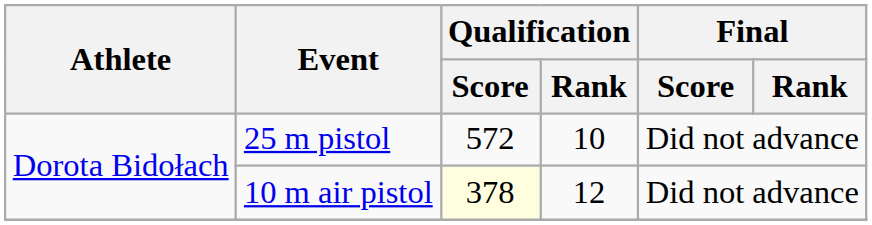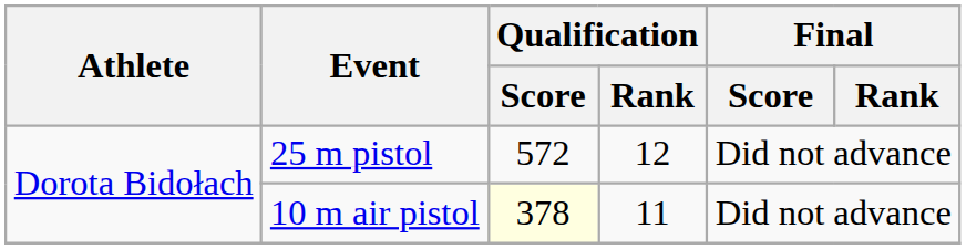25 m pistol | Qualification / Rank: 10 -> 12
10 m air pistol | Qualification / Rank: 12 -> 11
